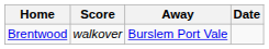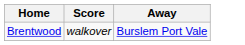- column: Date
